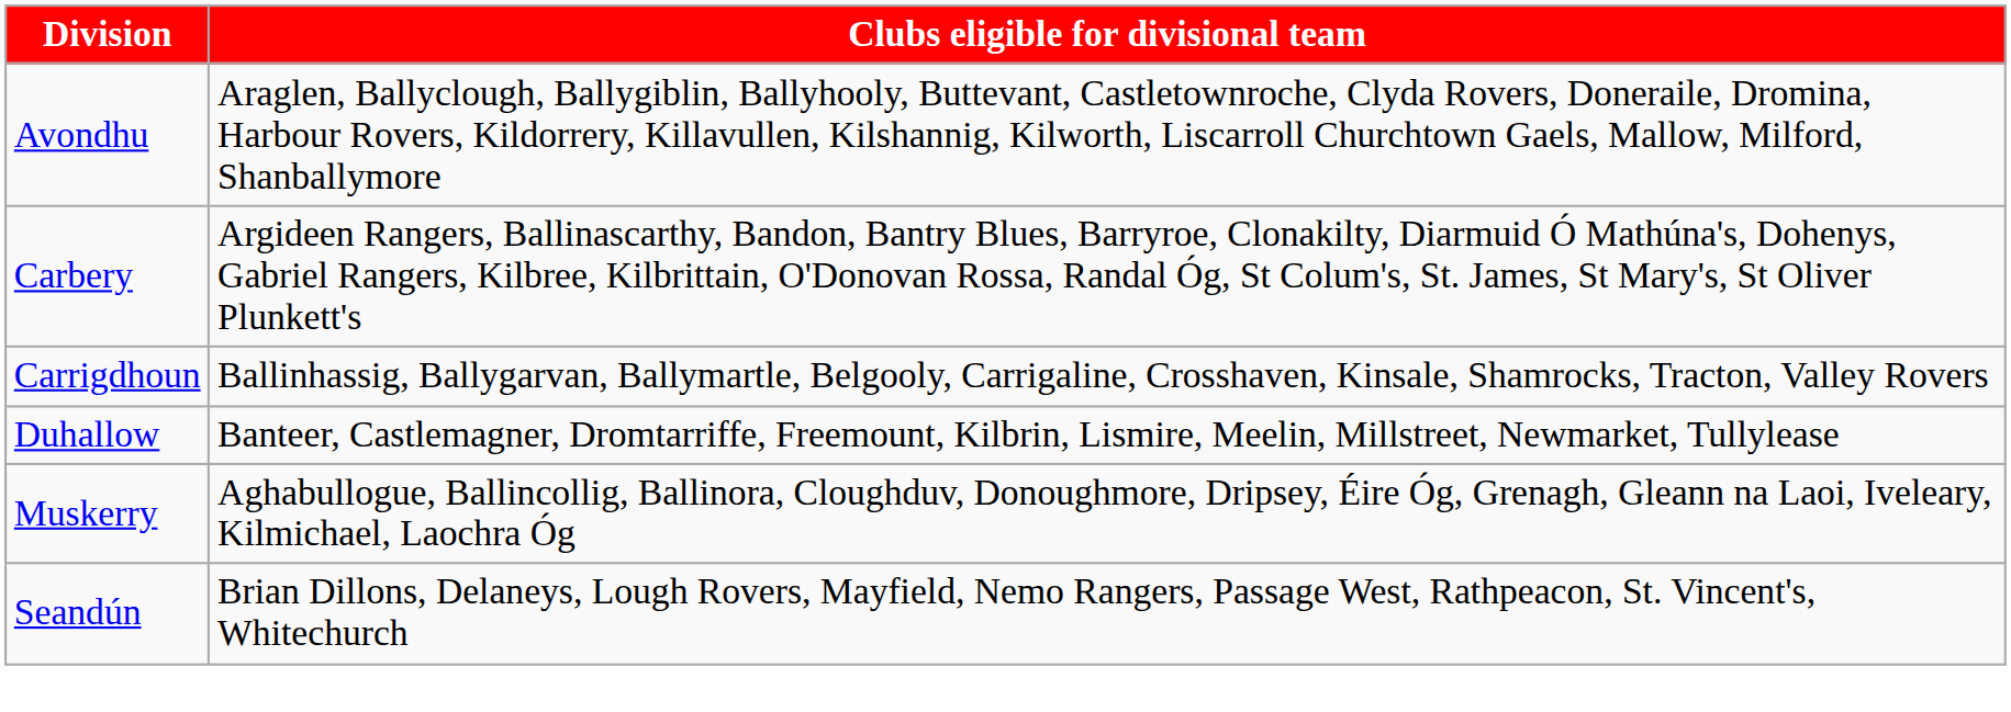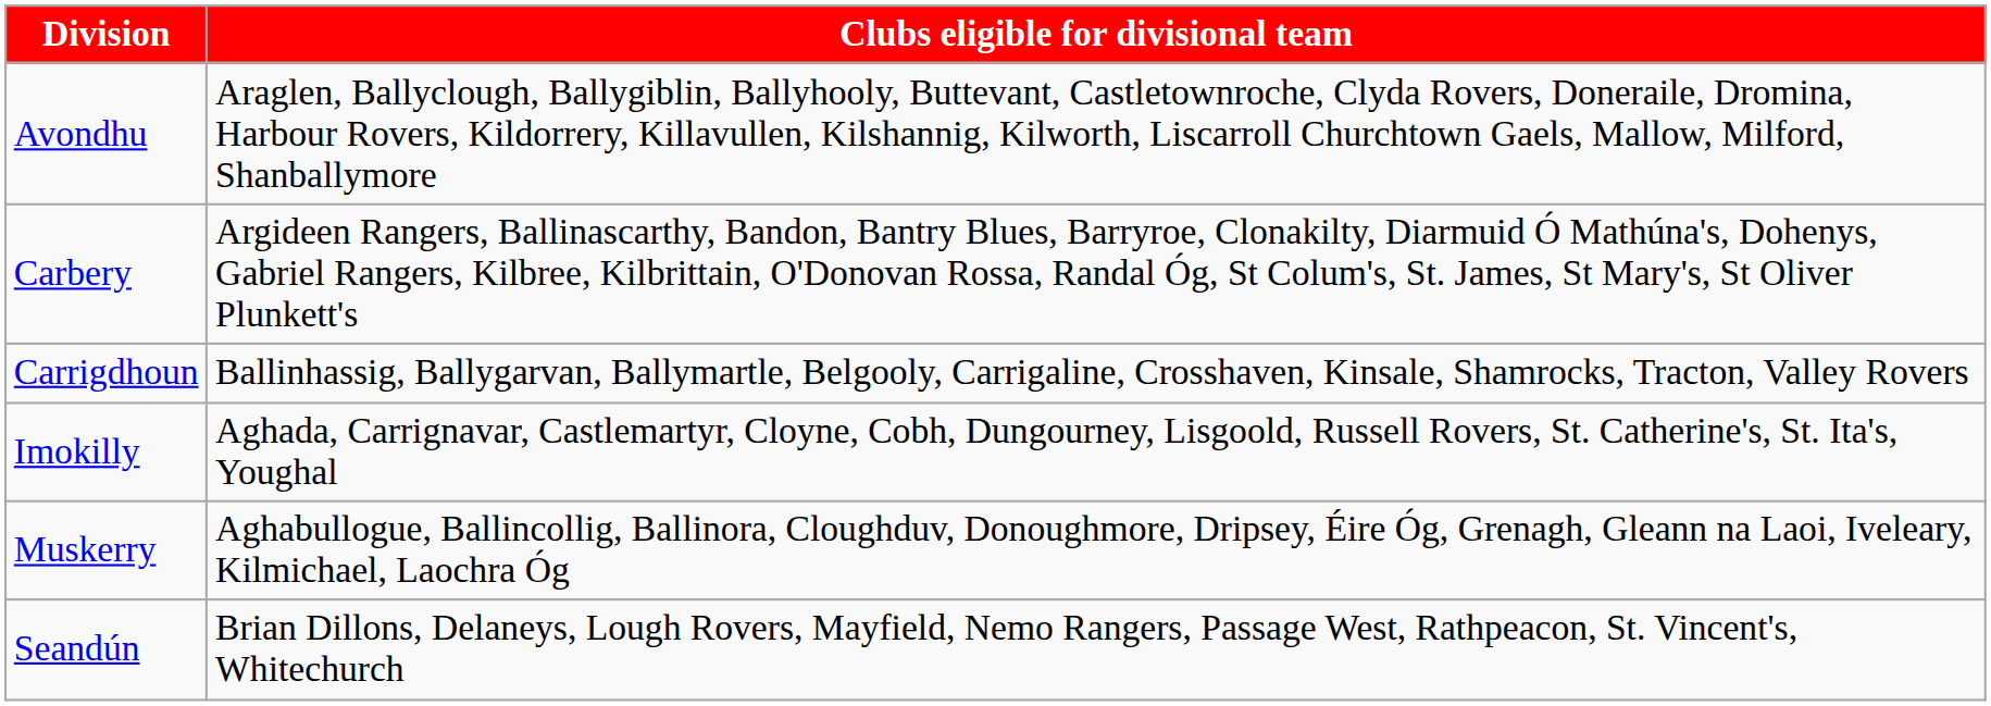- row: Duhallow | Banteer, Castlemagner, Dromtarriffe, Freemount, Kilbrin, Lismire, Meelin, Millstreet, Newmarket, Tullylease
+ row: Imokilly | Aghada, Carrignavar, Castlemartyr, Cloyne, Cobh, Dungourney, Lisgoold, Russell Rovers, St. Catherine's, St. Ita's, Youghal
